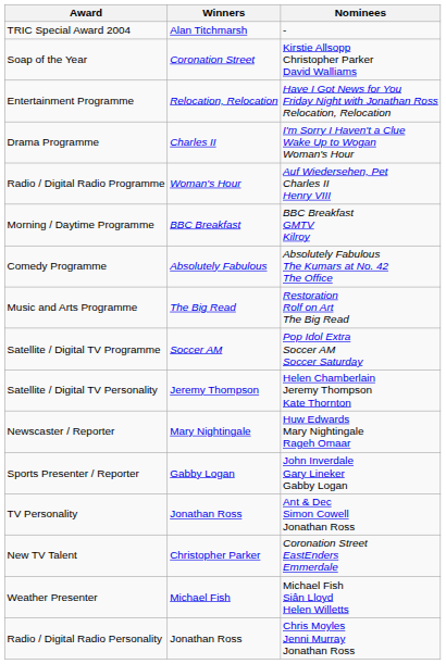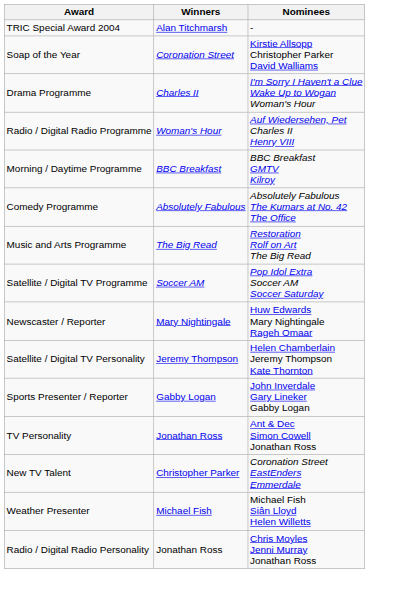- row: Entertainment Programme | Relocation, Relocation | Have I Got News for You Friday Night with Jonathan Ross Relocation, Relocation
rows swapped: Satellite / Digital TV Personality <-> Newscaster / Reporter
